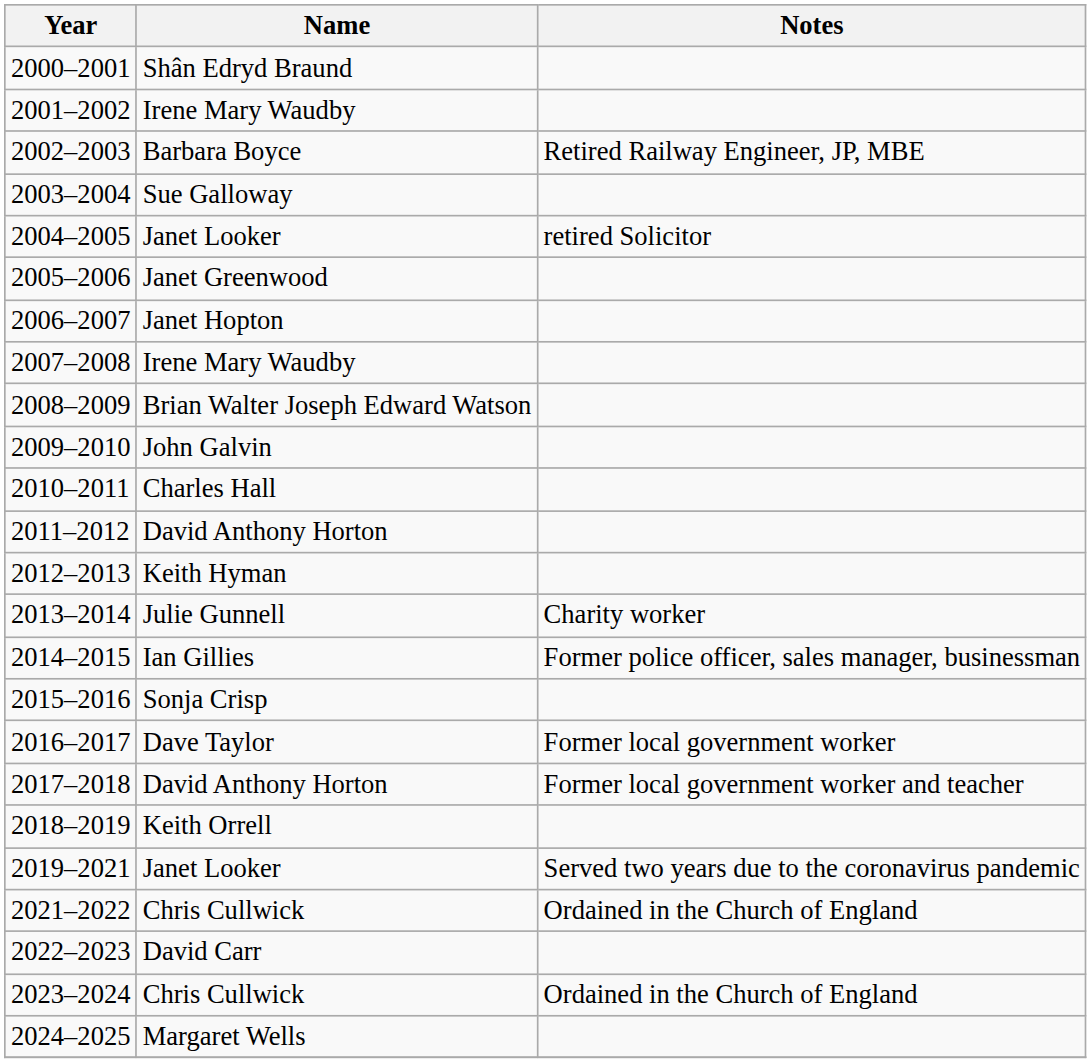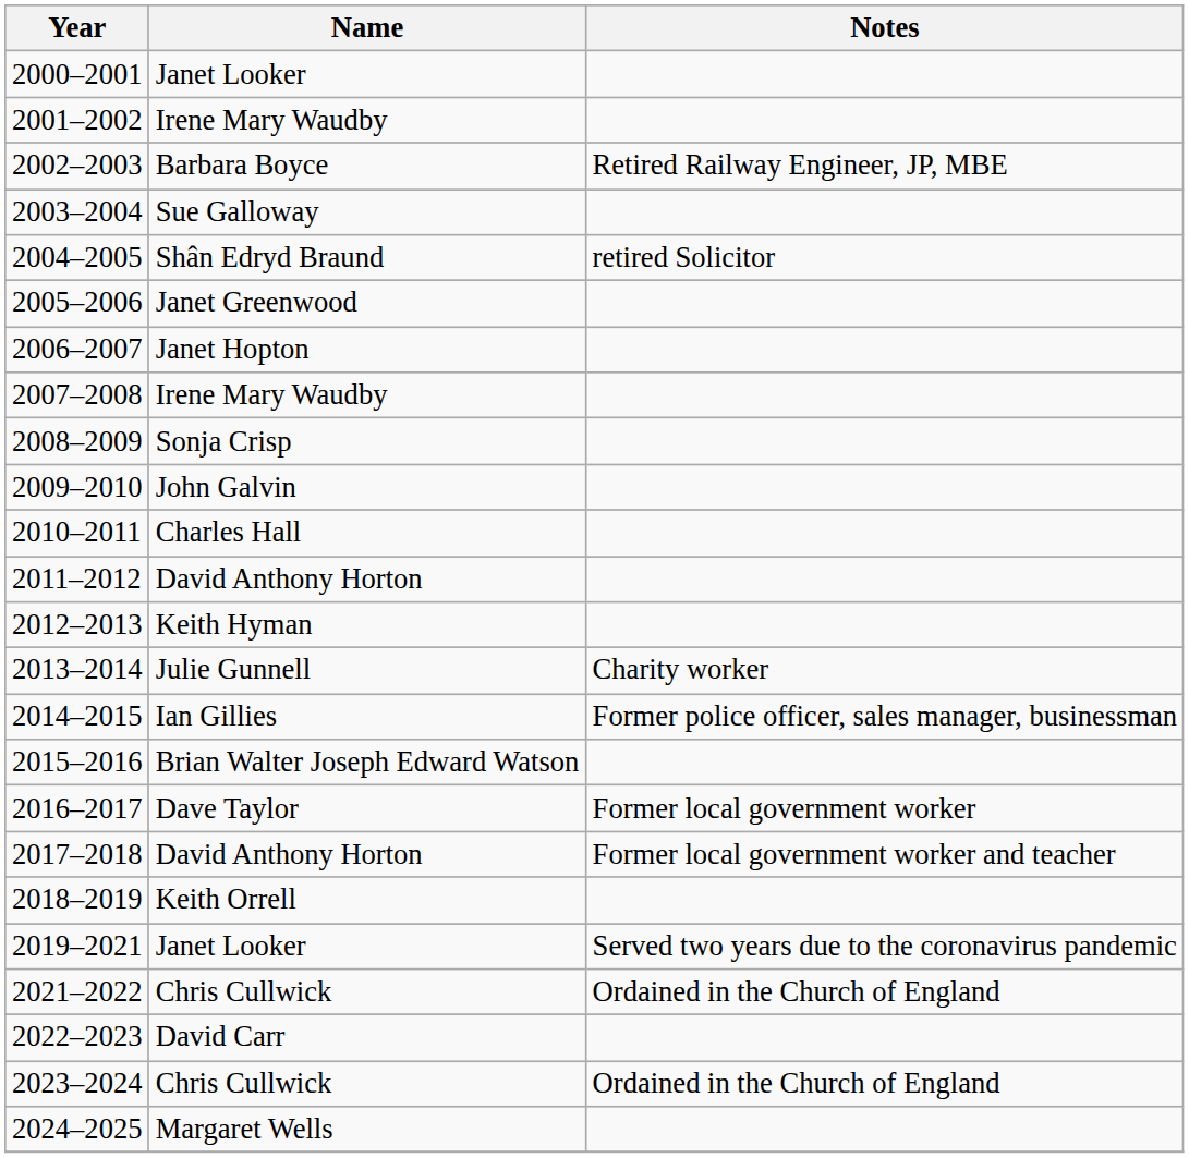2000–2001 | Name: Shân Edryd Braund -> Janet Looker
2004–2005 | Name: Janet Looker -> Shân Edryd Braund
2008–2009 | Name: Brian Walter Joseph Edward Watson -> Sonja Crisp
2015–2016 | Name: Sonja Crisp -> Brian Walter Joseph Edward Watson
